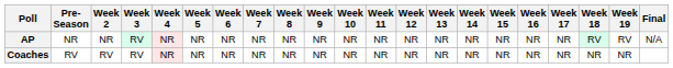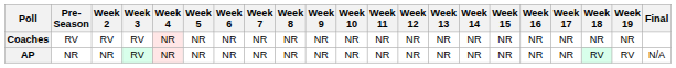rows swapped: AP <-> Coaches
